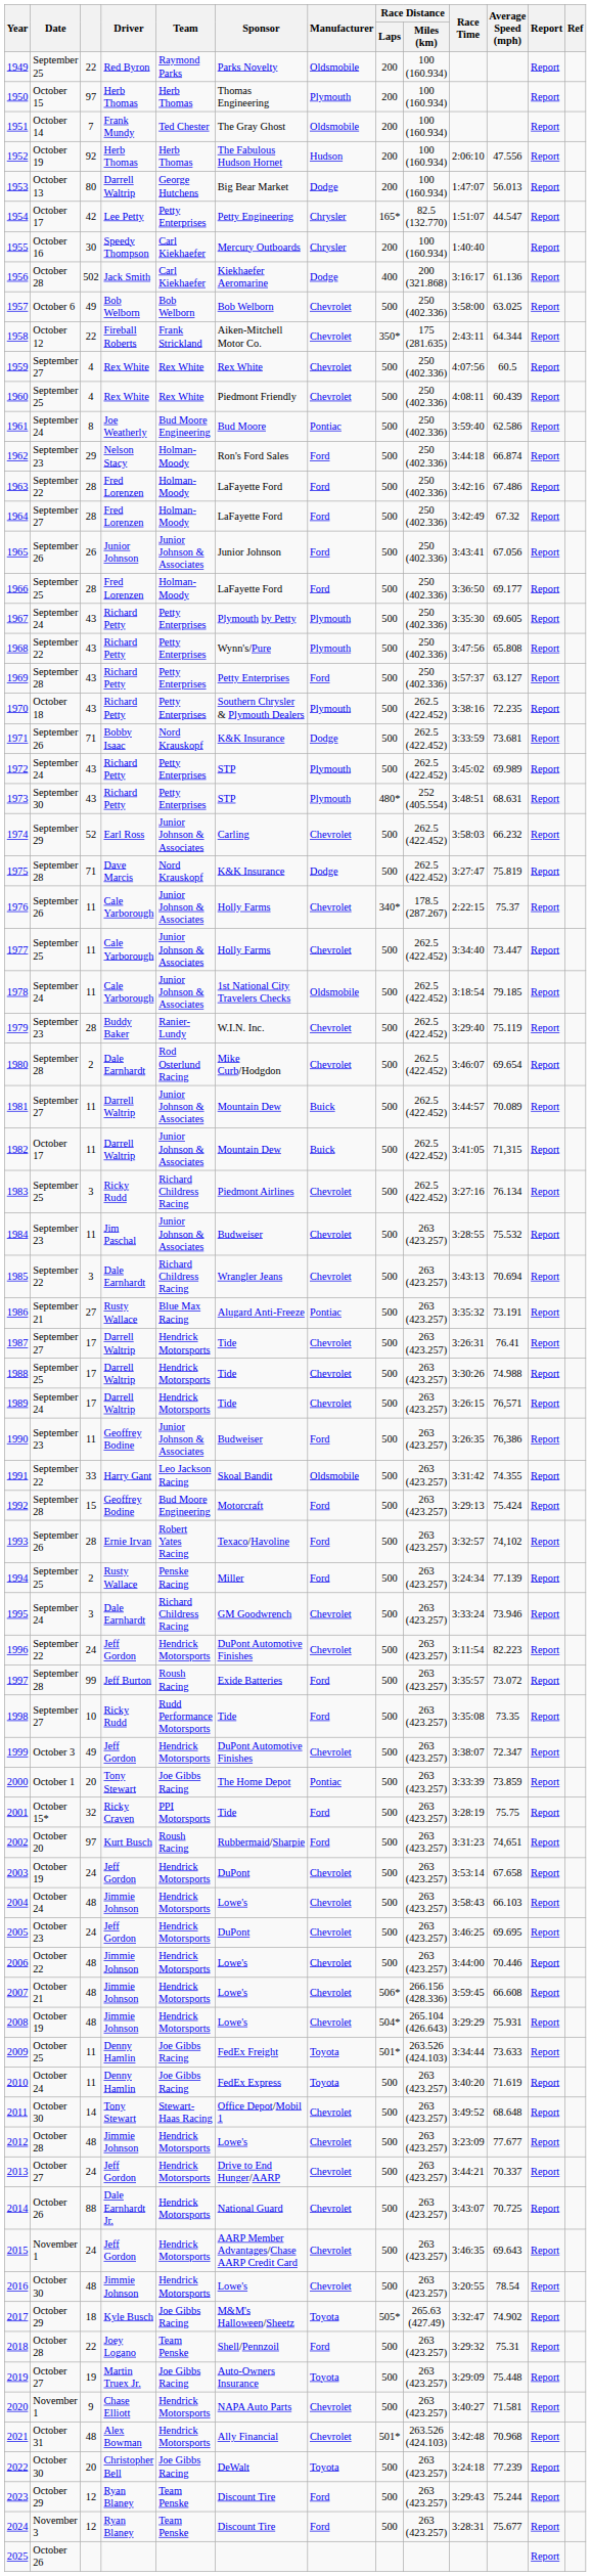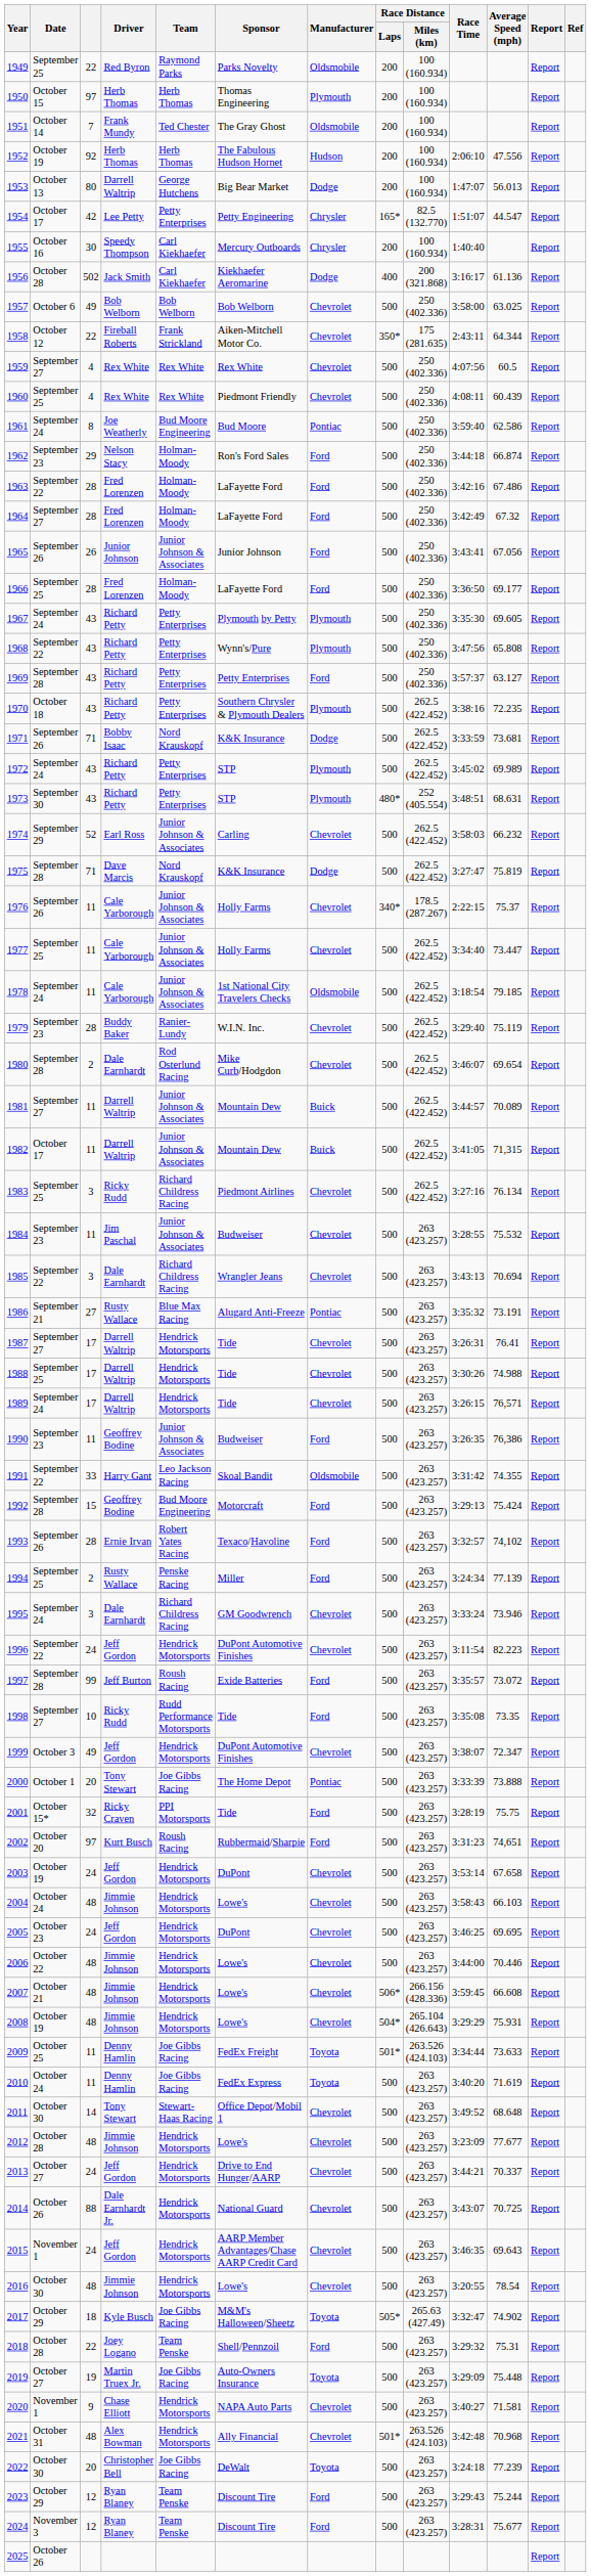2000 | Average Speed (mph): 73.859 -> 73.888
